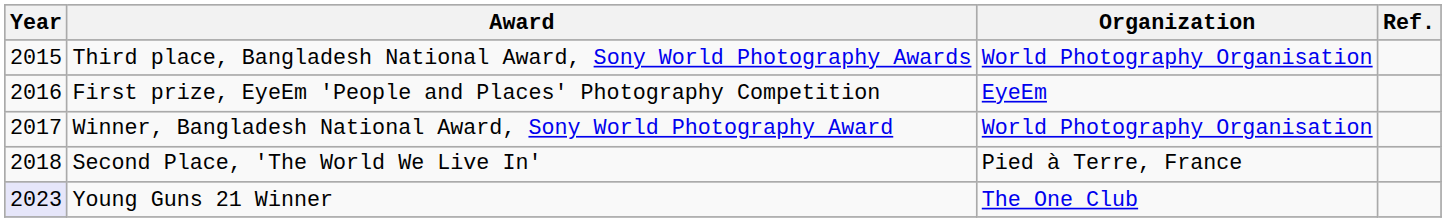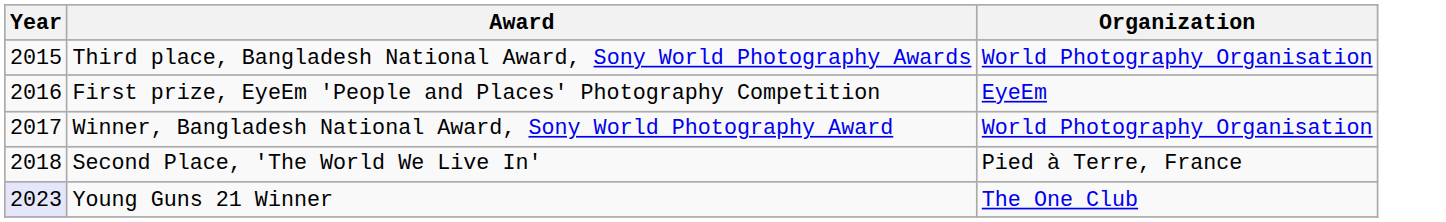- column: Ref.
